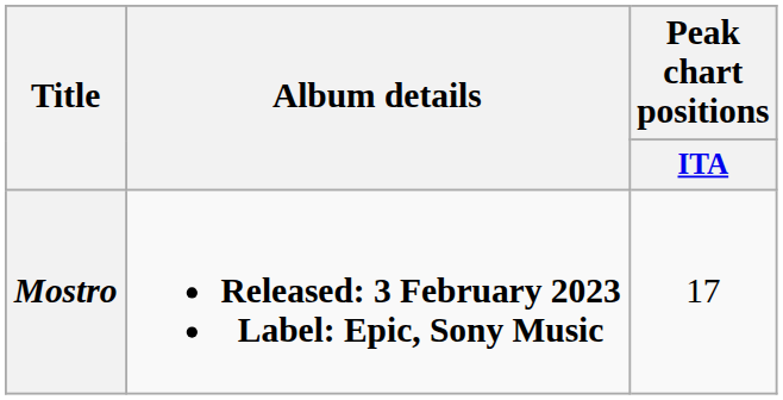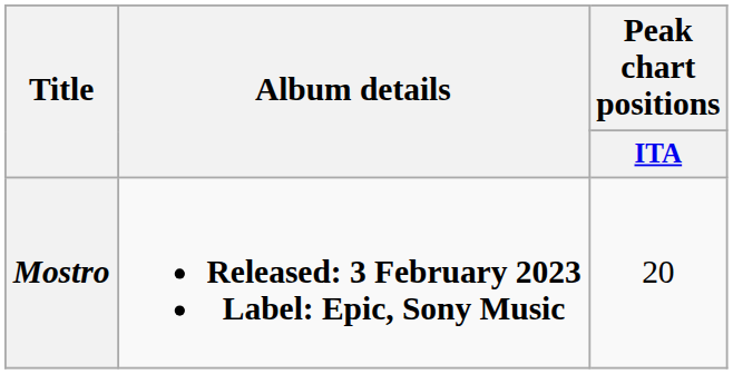Mostro | Peak chart positions / ITA: 17 -> 20
